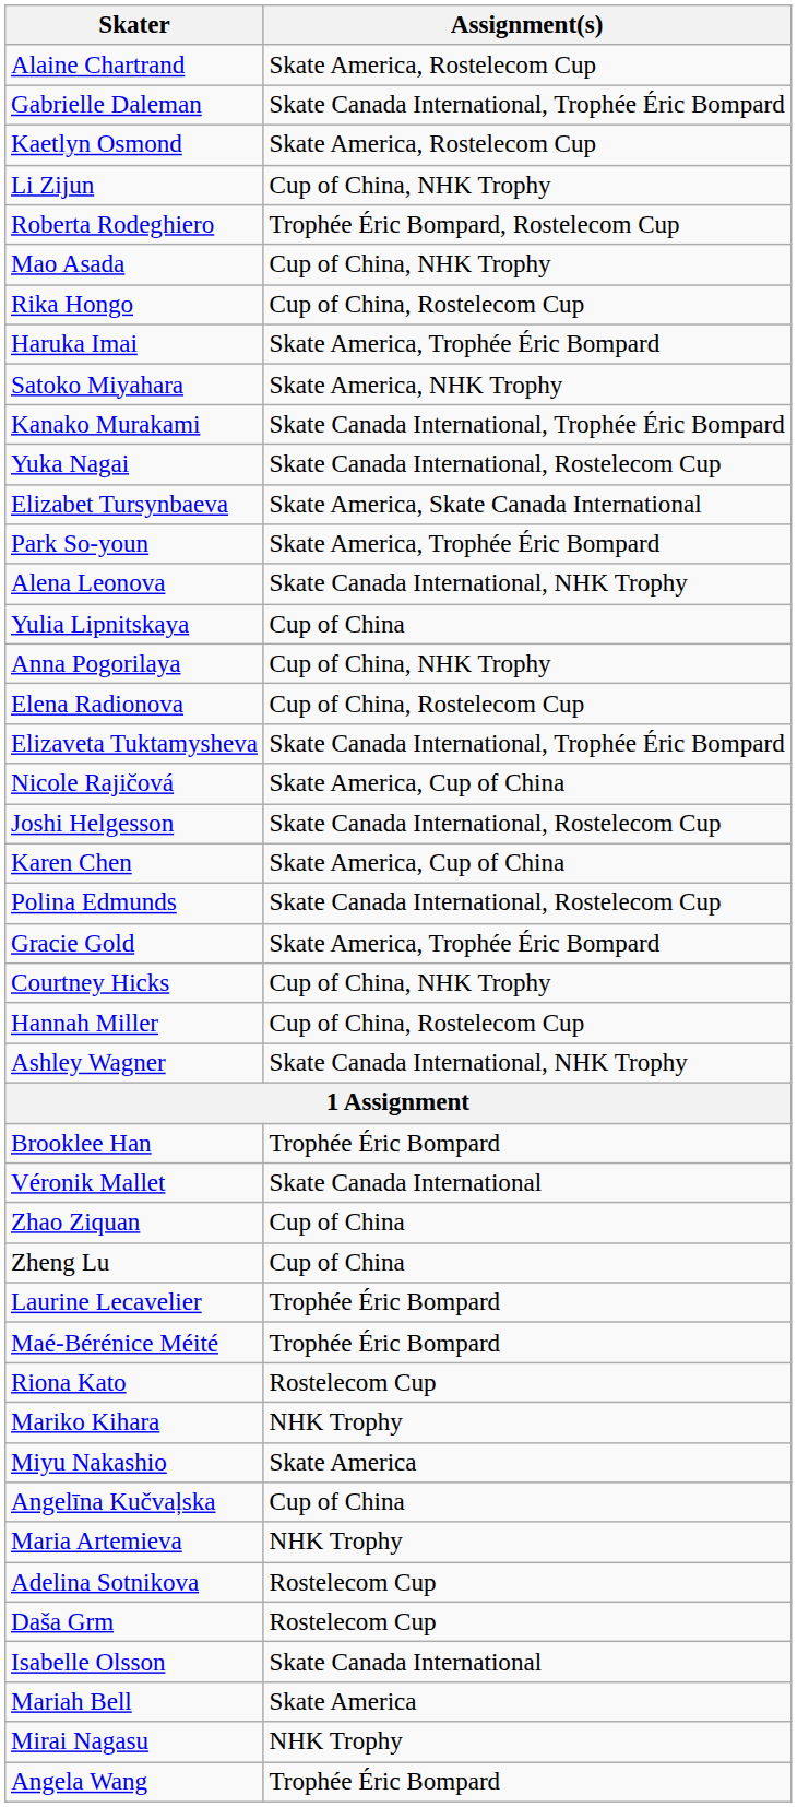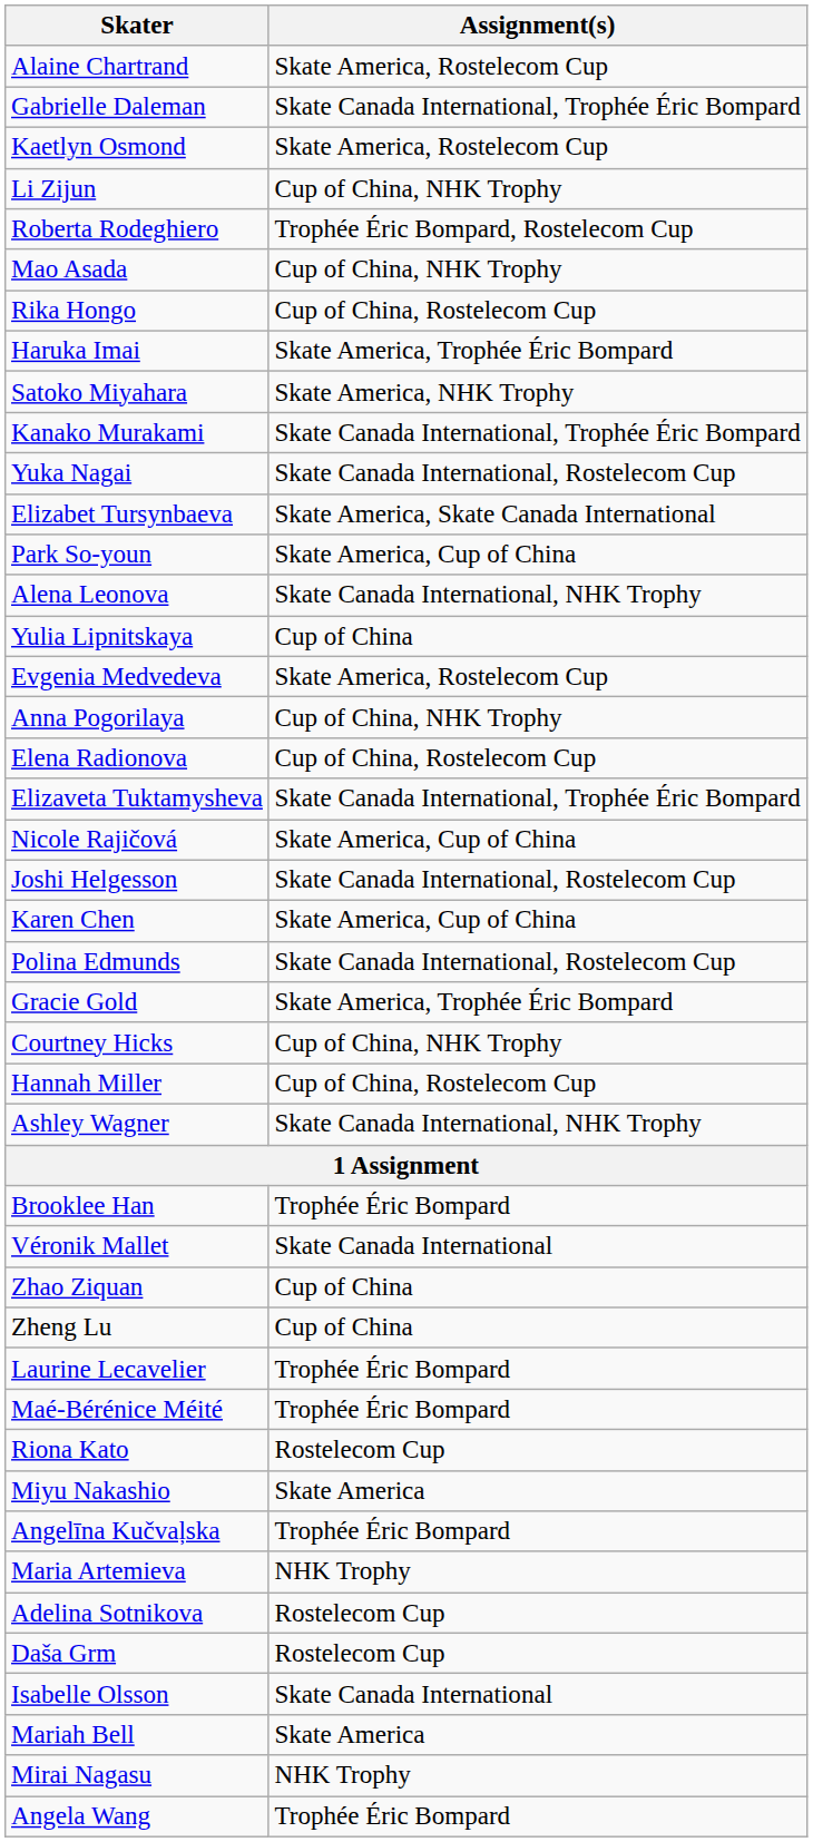Park So-youn | Assignment(s): Skate America, Trophée Éric Bompard -> Skate America, Cup of China
+ row: Evgenia Medvedeva | Skate America, Rostelecom Cup
- row: Mariko Kihara | NHK Trophy
Angelīna Kučvaļska | Assignment(s): Cup of China -> Trophée Éric Bompard
